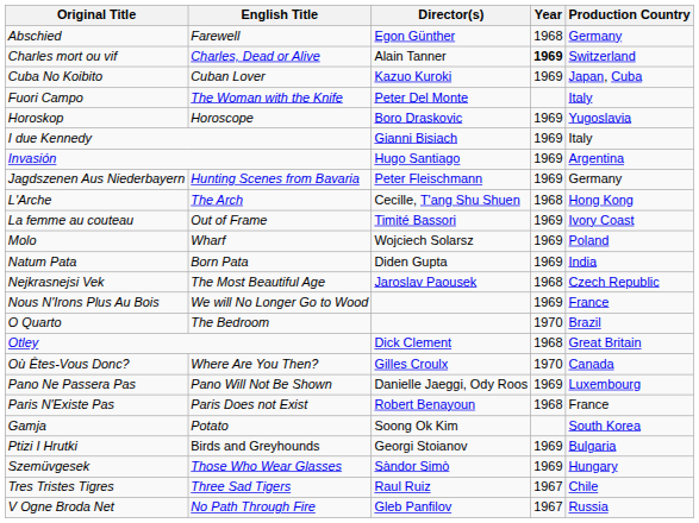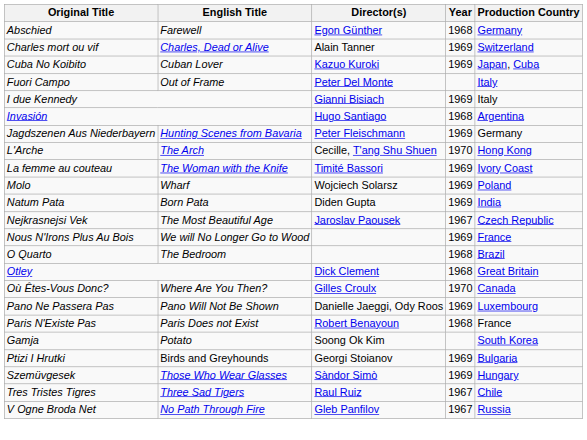Charles mort ou vif | Year: bold -> normal
Fuori Campo | English Title: The Woman with the Knife -> Out of Frame
- row: Horoskop | Horoscope | Boro Draskovic | 1969 | Yugoslavia
Invasión | Year: 1969 -> 1968
L'Arche | Year: 1968 -> 1970
La femme au couteau | English Title: Out of Frame -> The Woman with the Knife
Nejkrasnejsi Vek | Year: 1968 -> 1967
O Quarto | Year: 1970 -> 1968
